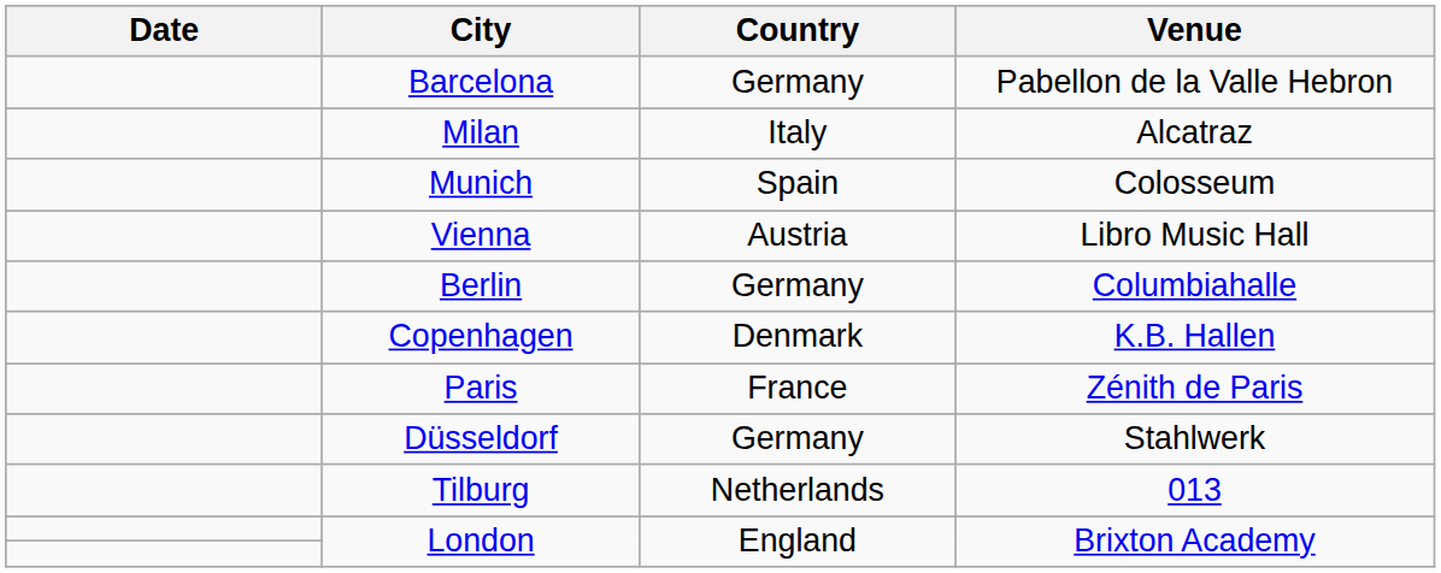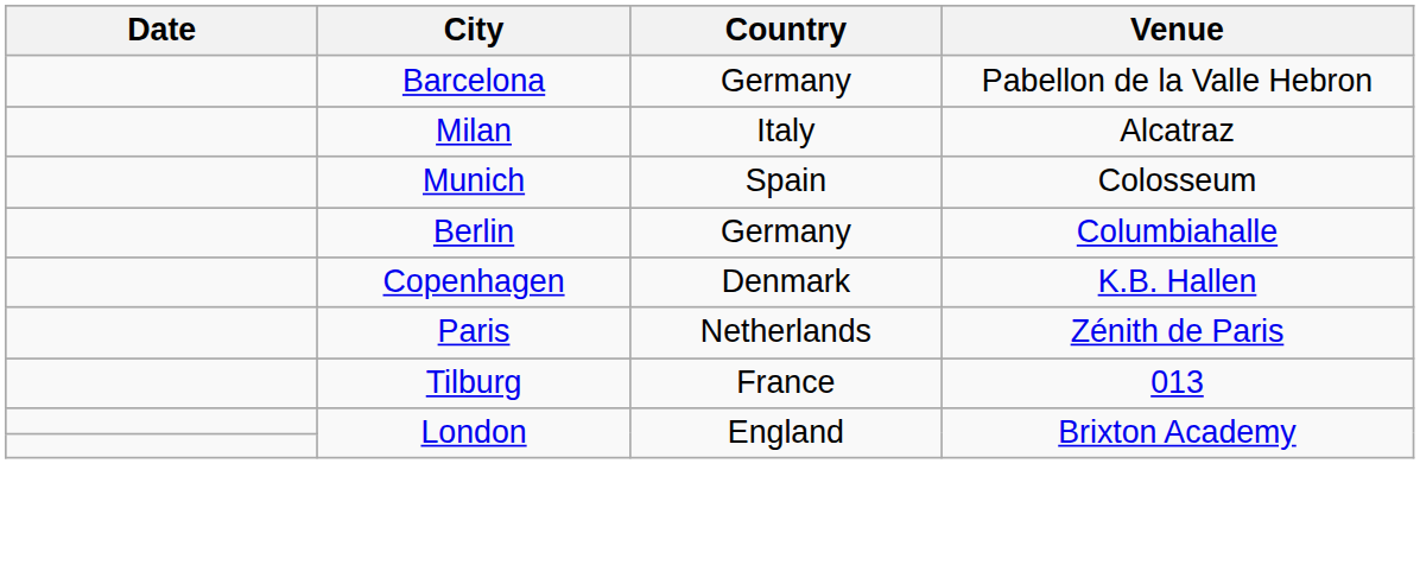- row: Vienna | Austria | Libro Music Hall
Paris | Country: France -> Netherlands
- row: Düsseldorf | Germany | Stahlwerk
Tilburg | Country: Netherlands -> France
